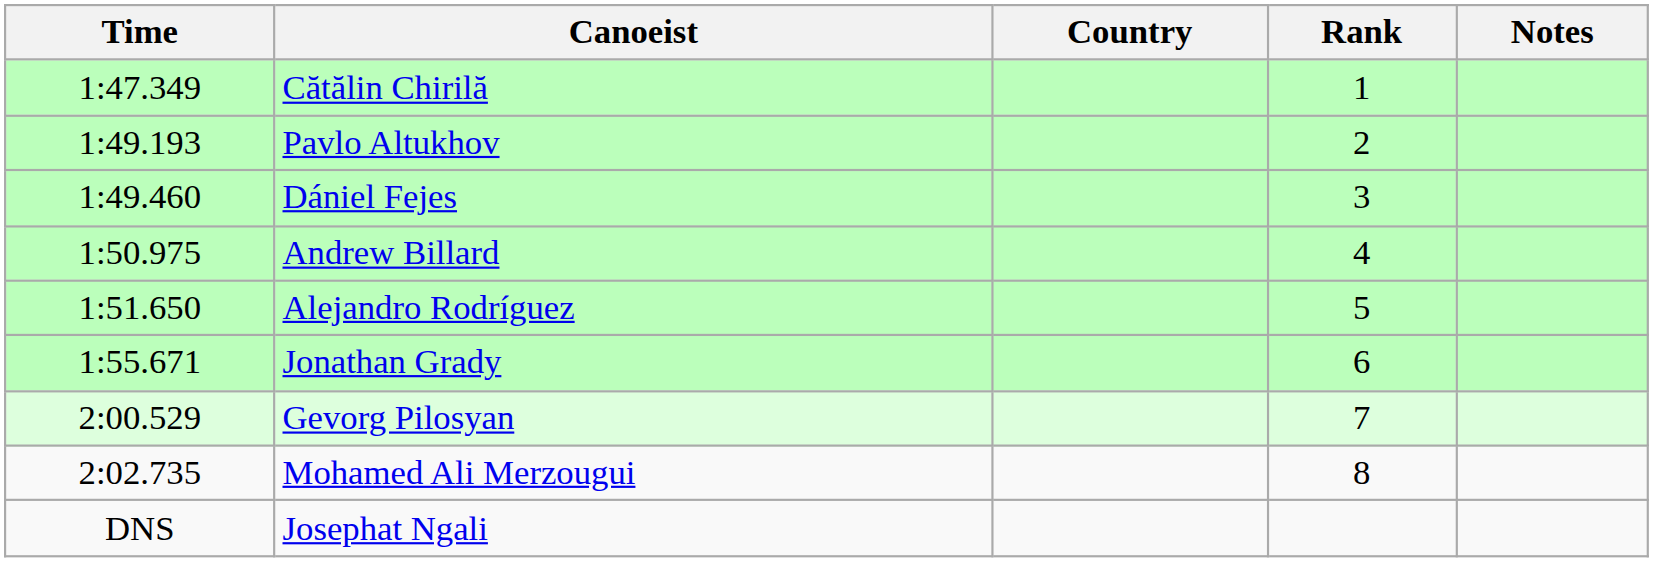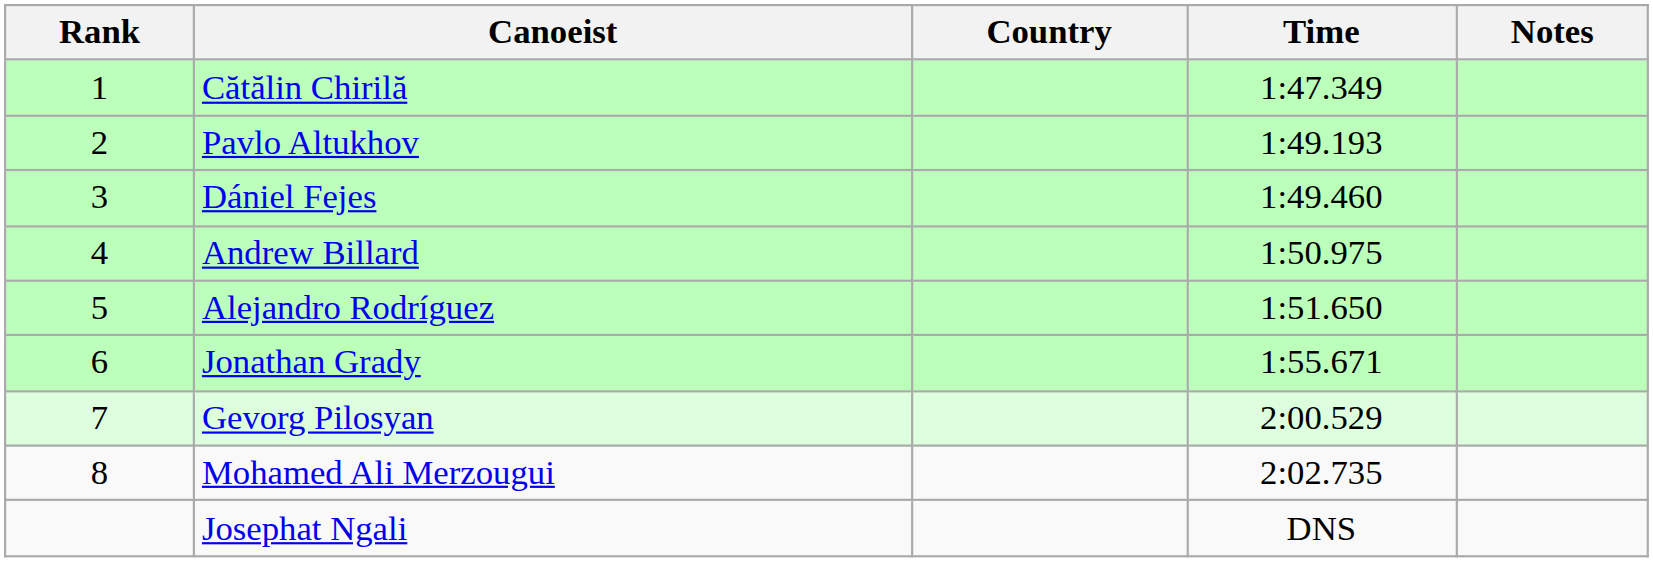columns swapped: Rank <-> Time
